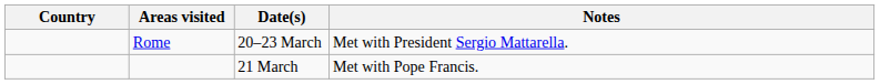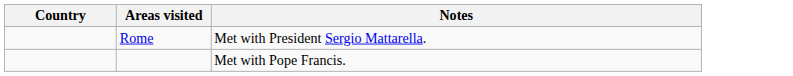- column: Date(s) | 20–23 March | 21 March
